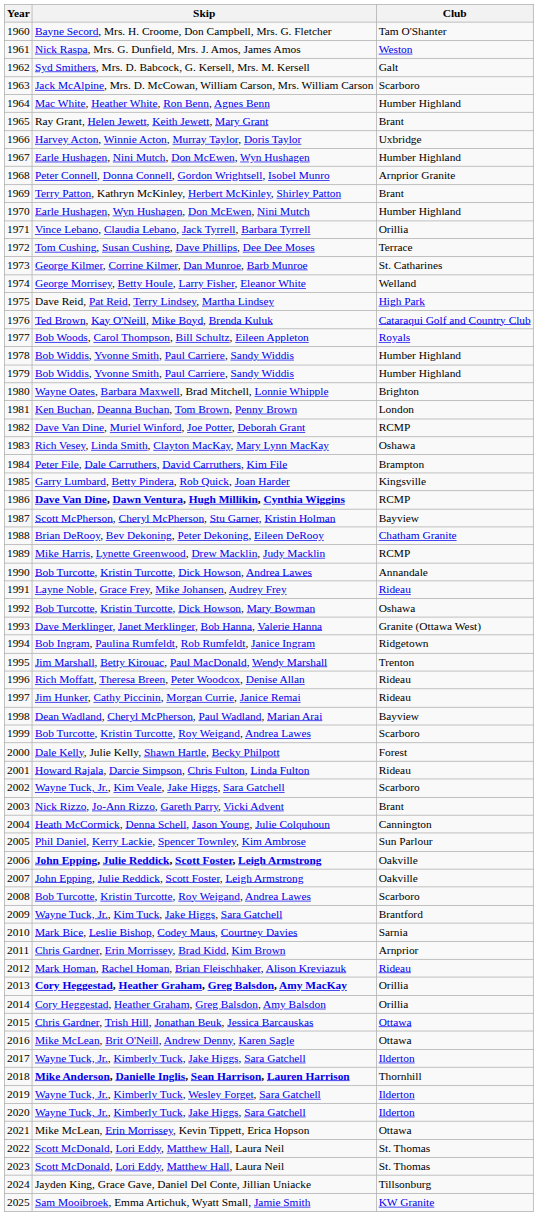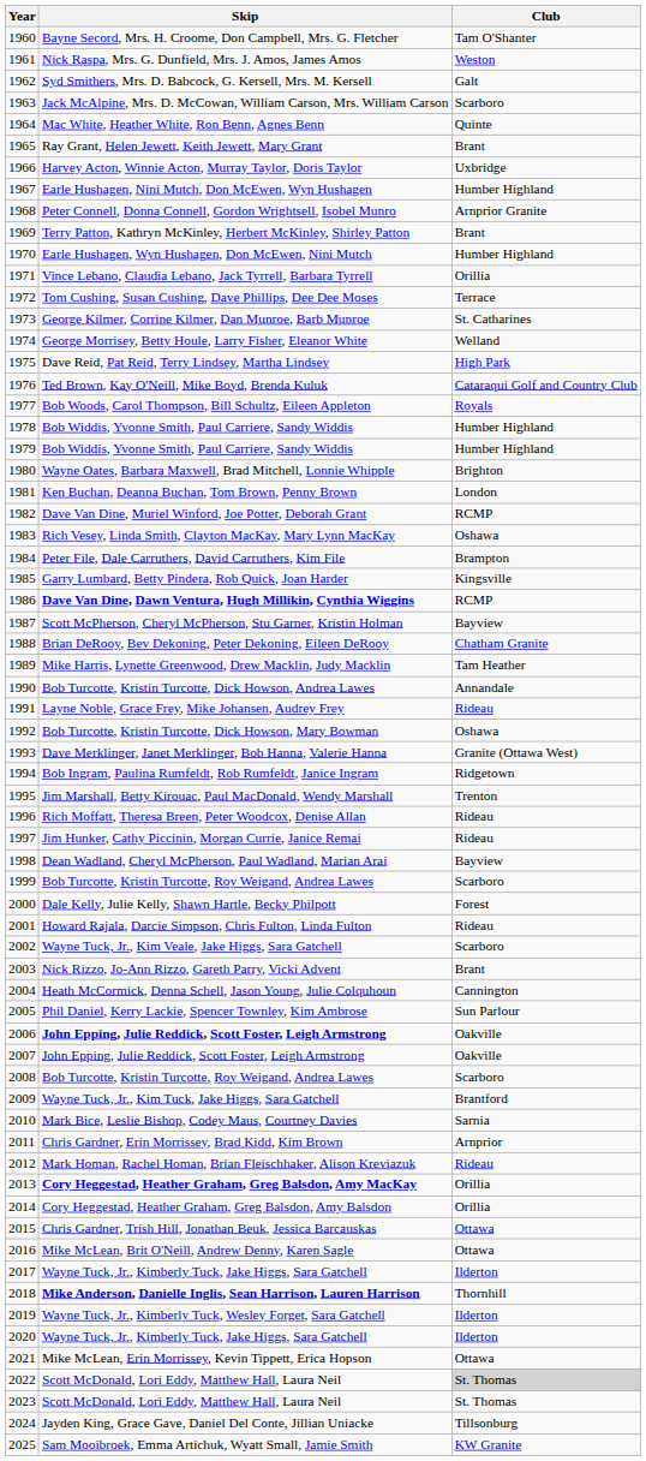Mac White, Heather White, Ron Benn, Agnes Benn | Club: Humber Highland -> Quinte
Mike Harris, Lynette Greenwood, Drew Macklin, Judy Macklin | Club: RCMP -> Tam Heather
2022 / Scott McDonald, Lori Eddy, Matthew Hall, Laura Neil | Club: no background -> lightgrey background
